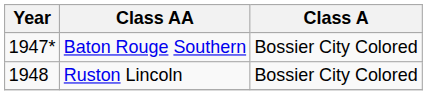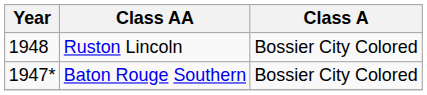rows swapped: Baton Rouge Southern <-> Ruston Lincoln
